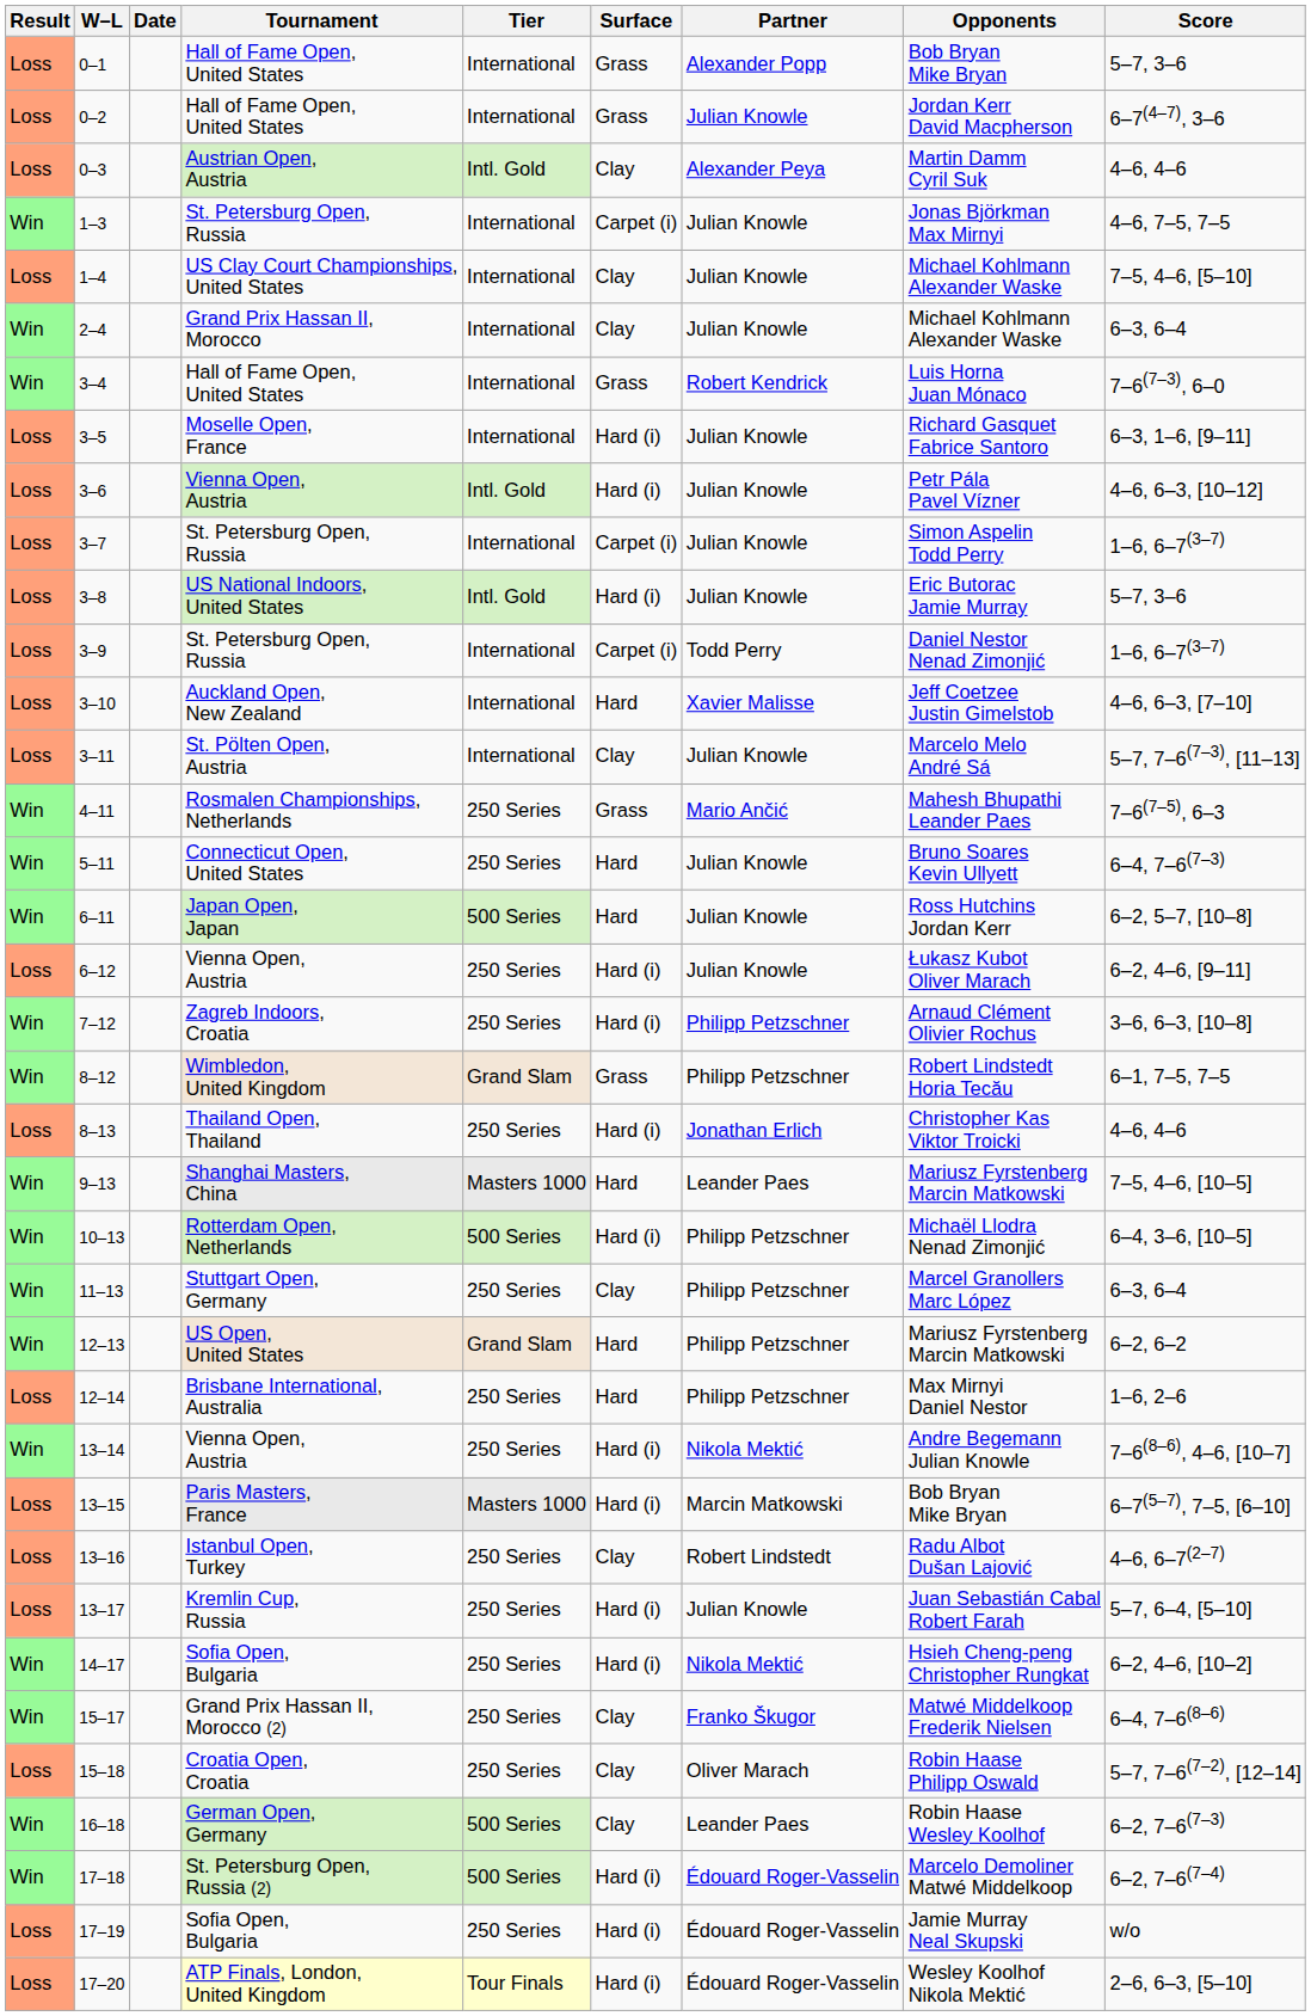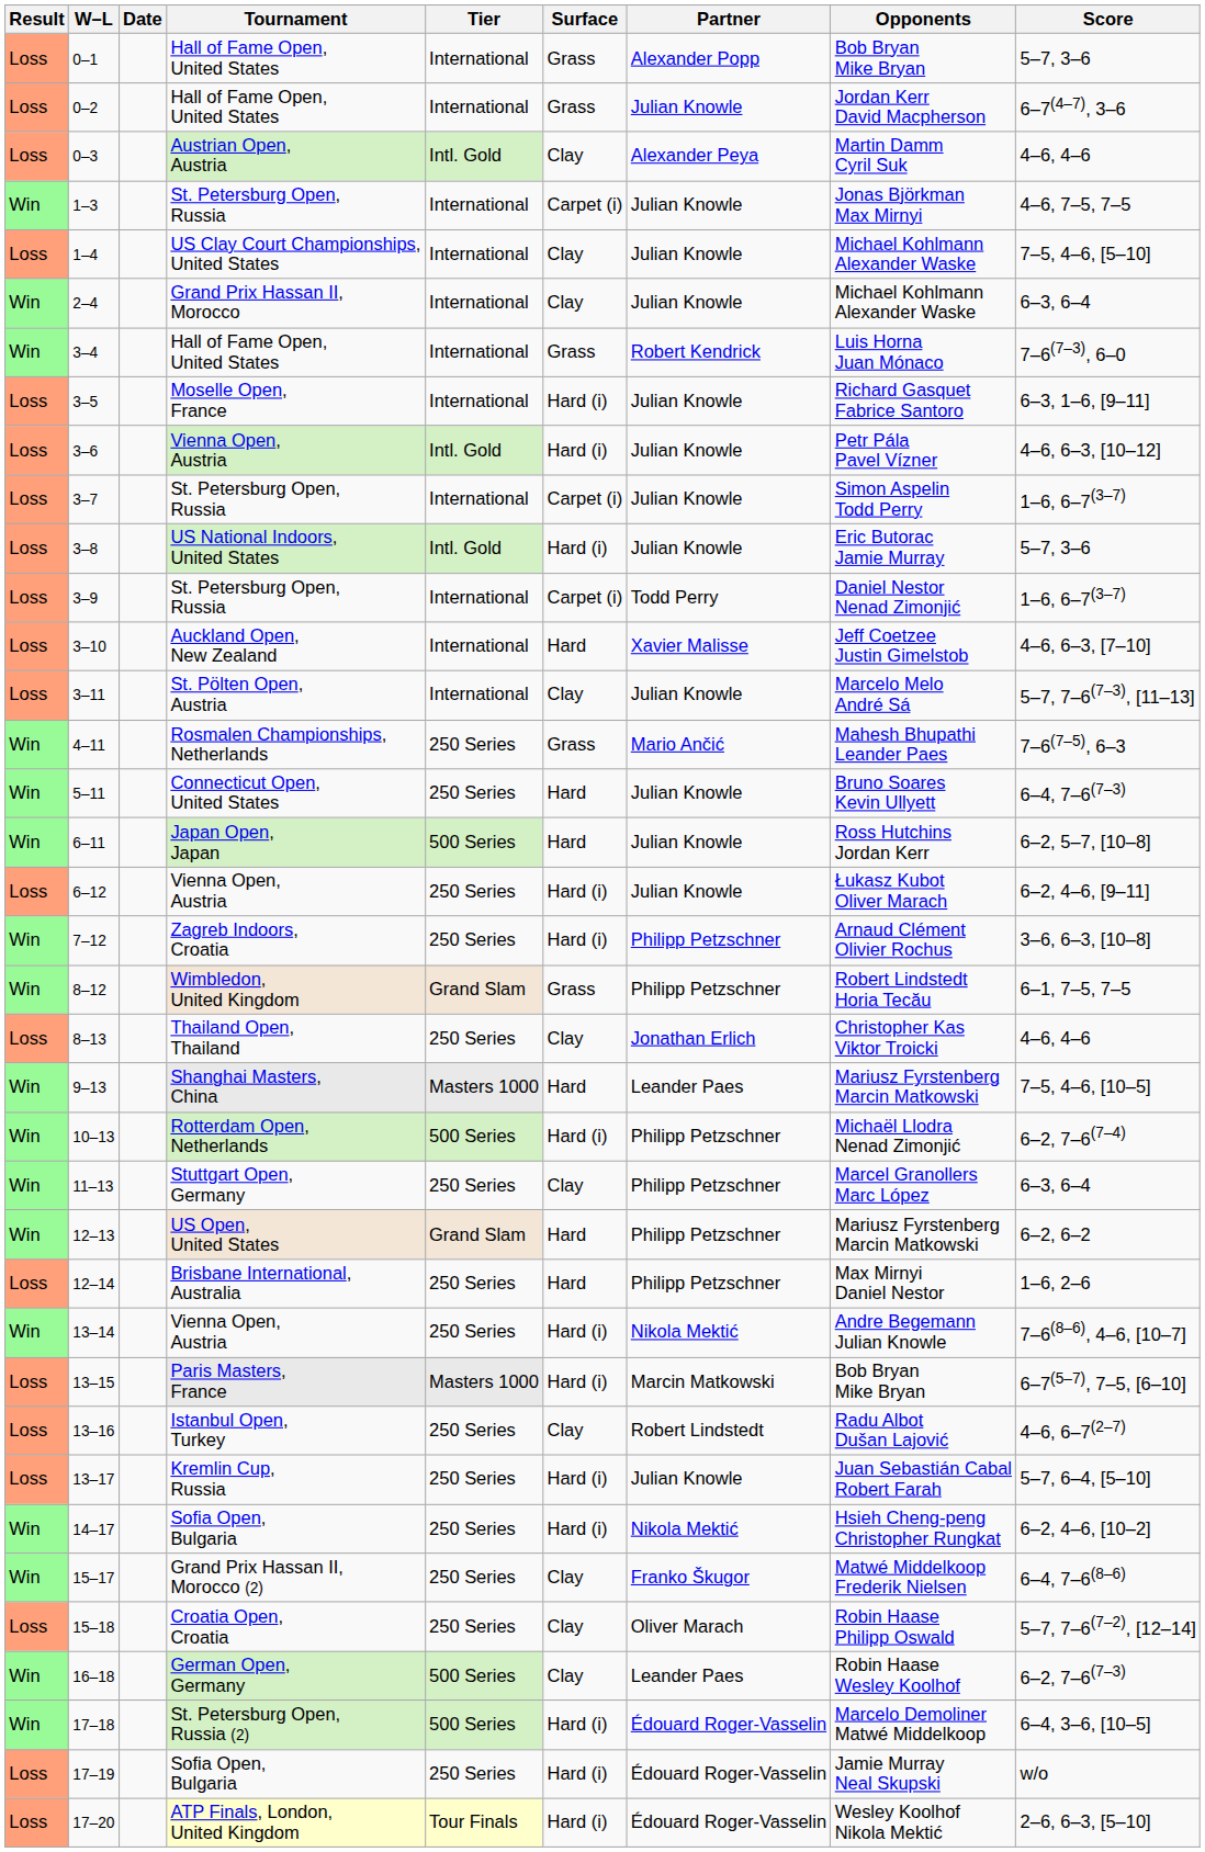8–13 | Surface: Hard (i) -> Clay
10–13 | Score: 6–4, 3–6, [10–5] -> 6–2, 7–6(7–4)
17–18 | Score: 6–2, 7–6(7–4) -> 6–4, 3–6, [10–5]
